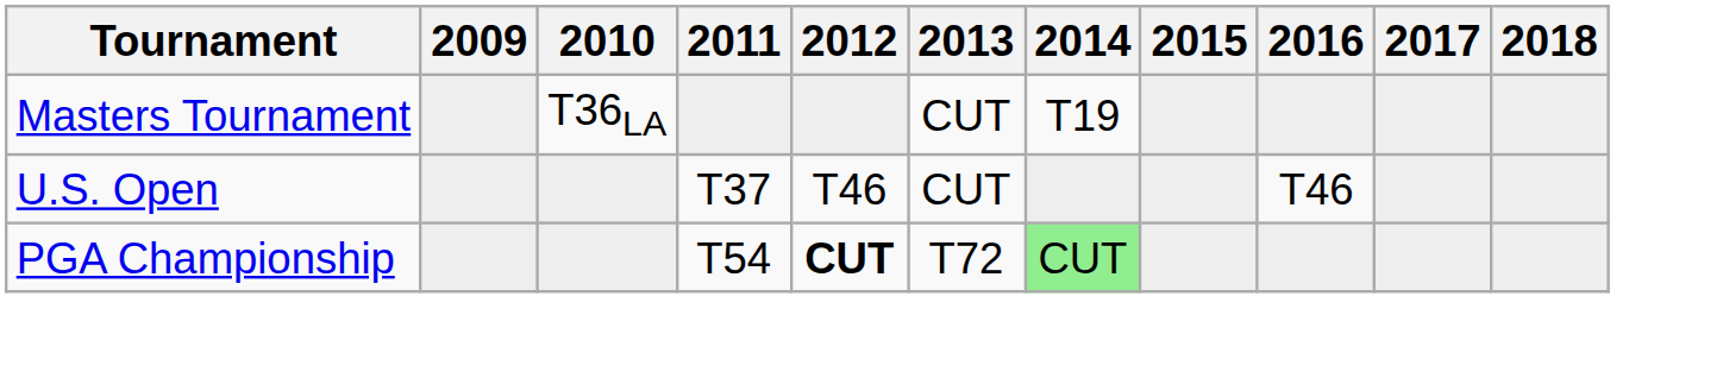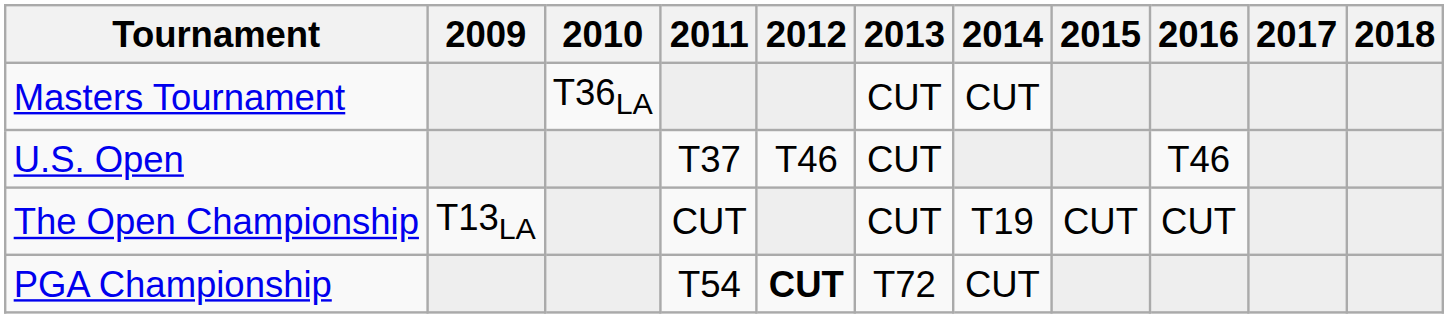Masters Tournament | 2014: T19 -> CUT
+ row: The Open Championship | T13LA | CUT | CUT | T19 | CUT | CUT
PGA Championship | 2014: lightgreen background -> no background
